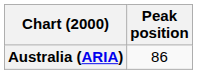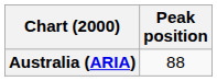Australia (ARIA) | Peak position: 86 -> 88
